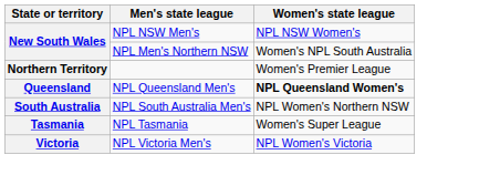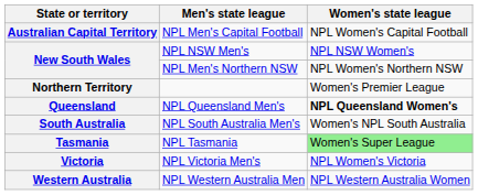+ row: Australian Capital Territory | NPL Men's Capital Football | NPL Women's Capital Football
NPL Men's Northern NSW | Women's state league: Women's NPL South Australia -> NPL Women's Northern NSW
NPL South Australia Men's | Women's state league: NPL Women's Northern NSW -> Women's NPL South Australia
NPL Tasmania | Women's state league: no background -> lightgreen background
+ row: Western Australia | NPL Western Australia Men | NPL Western Australia Women
